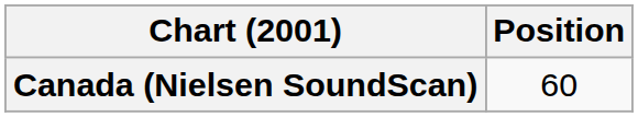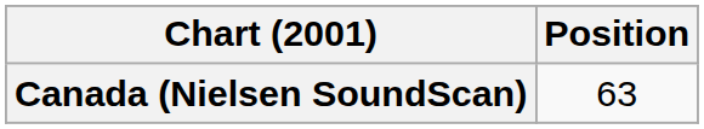Canada (Nielsen SoundScan) | Position: 60 -> 63
